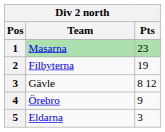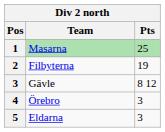Masarna | Pts: 23 -> 25
Örebro | Pts: 9 -> 3
